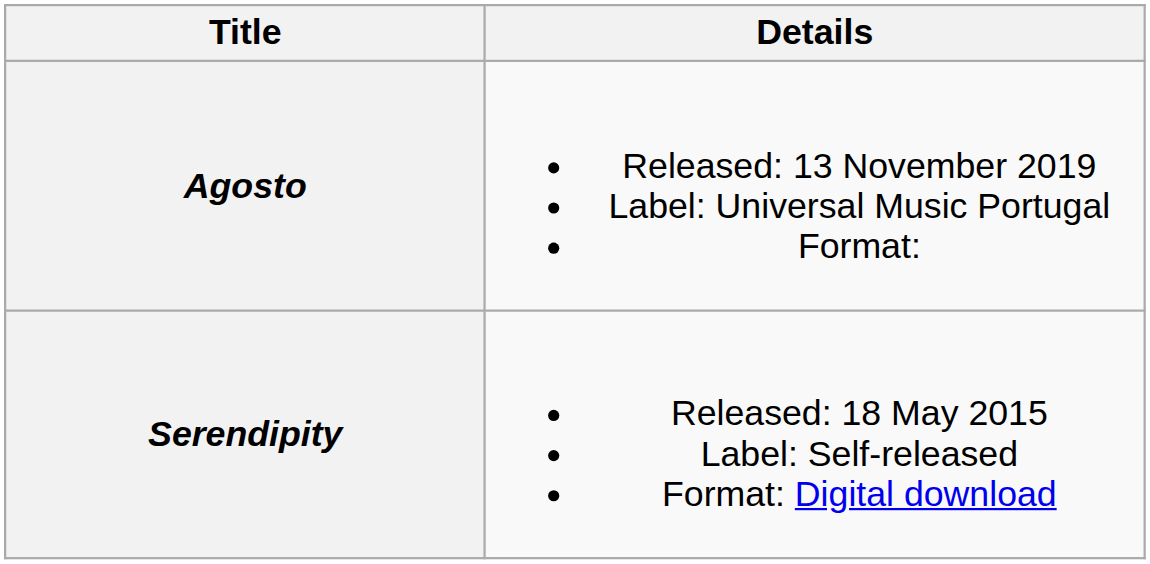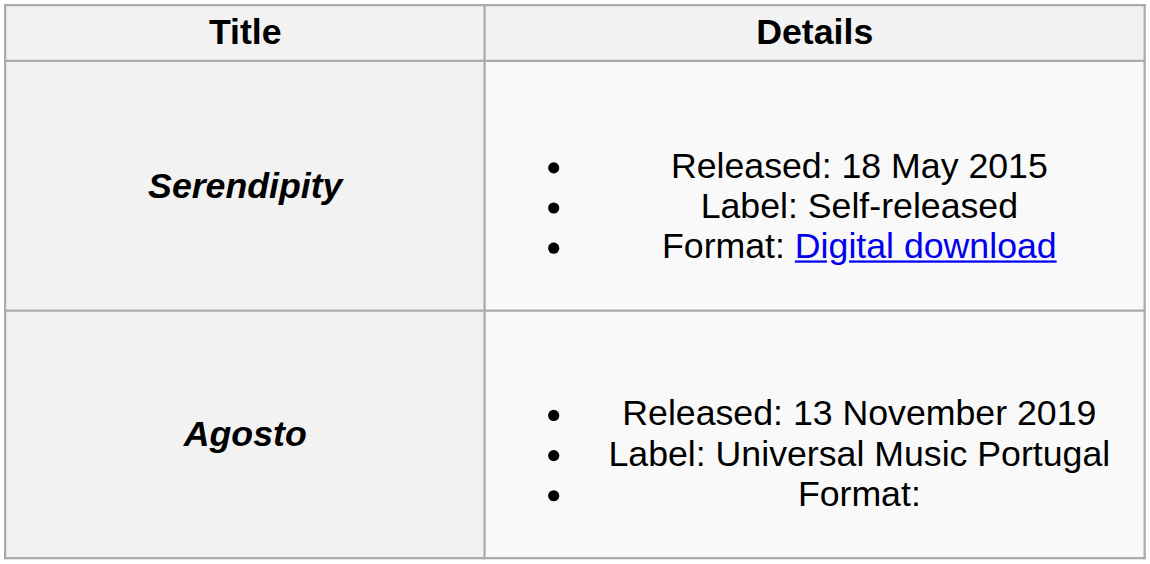rows swapped: Serendipity <-> Agosto
